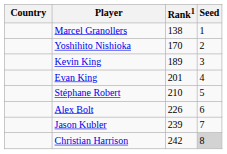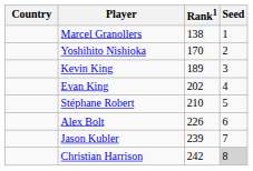Evan King | Rank1: 201 -> 202
